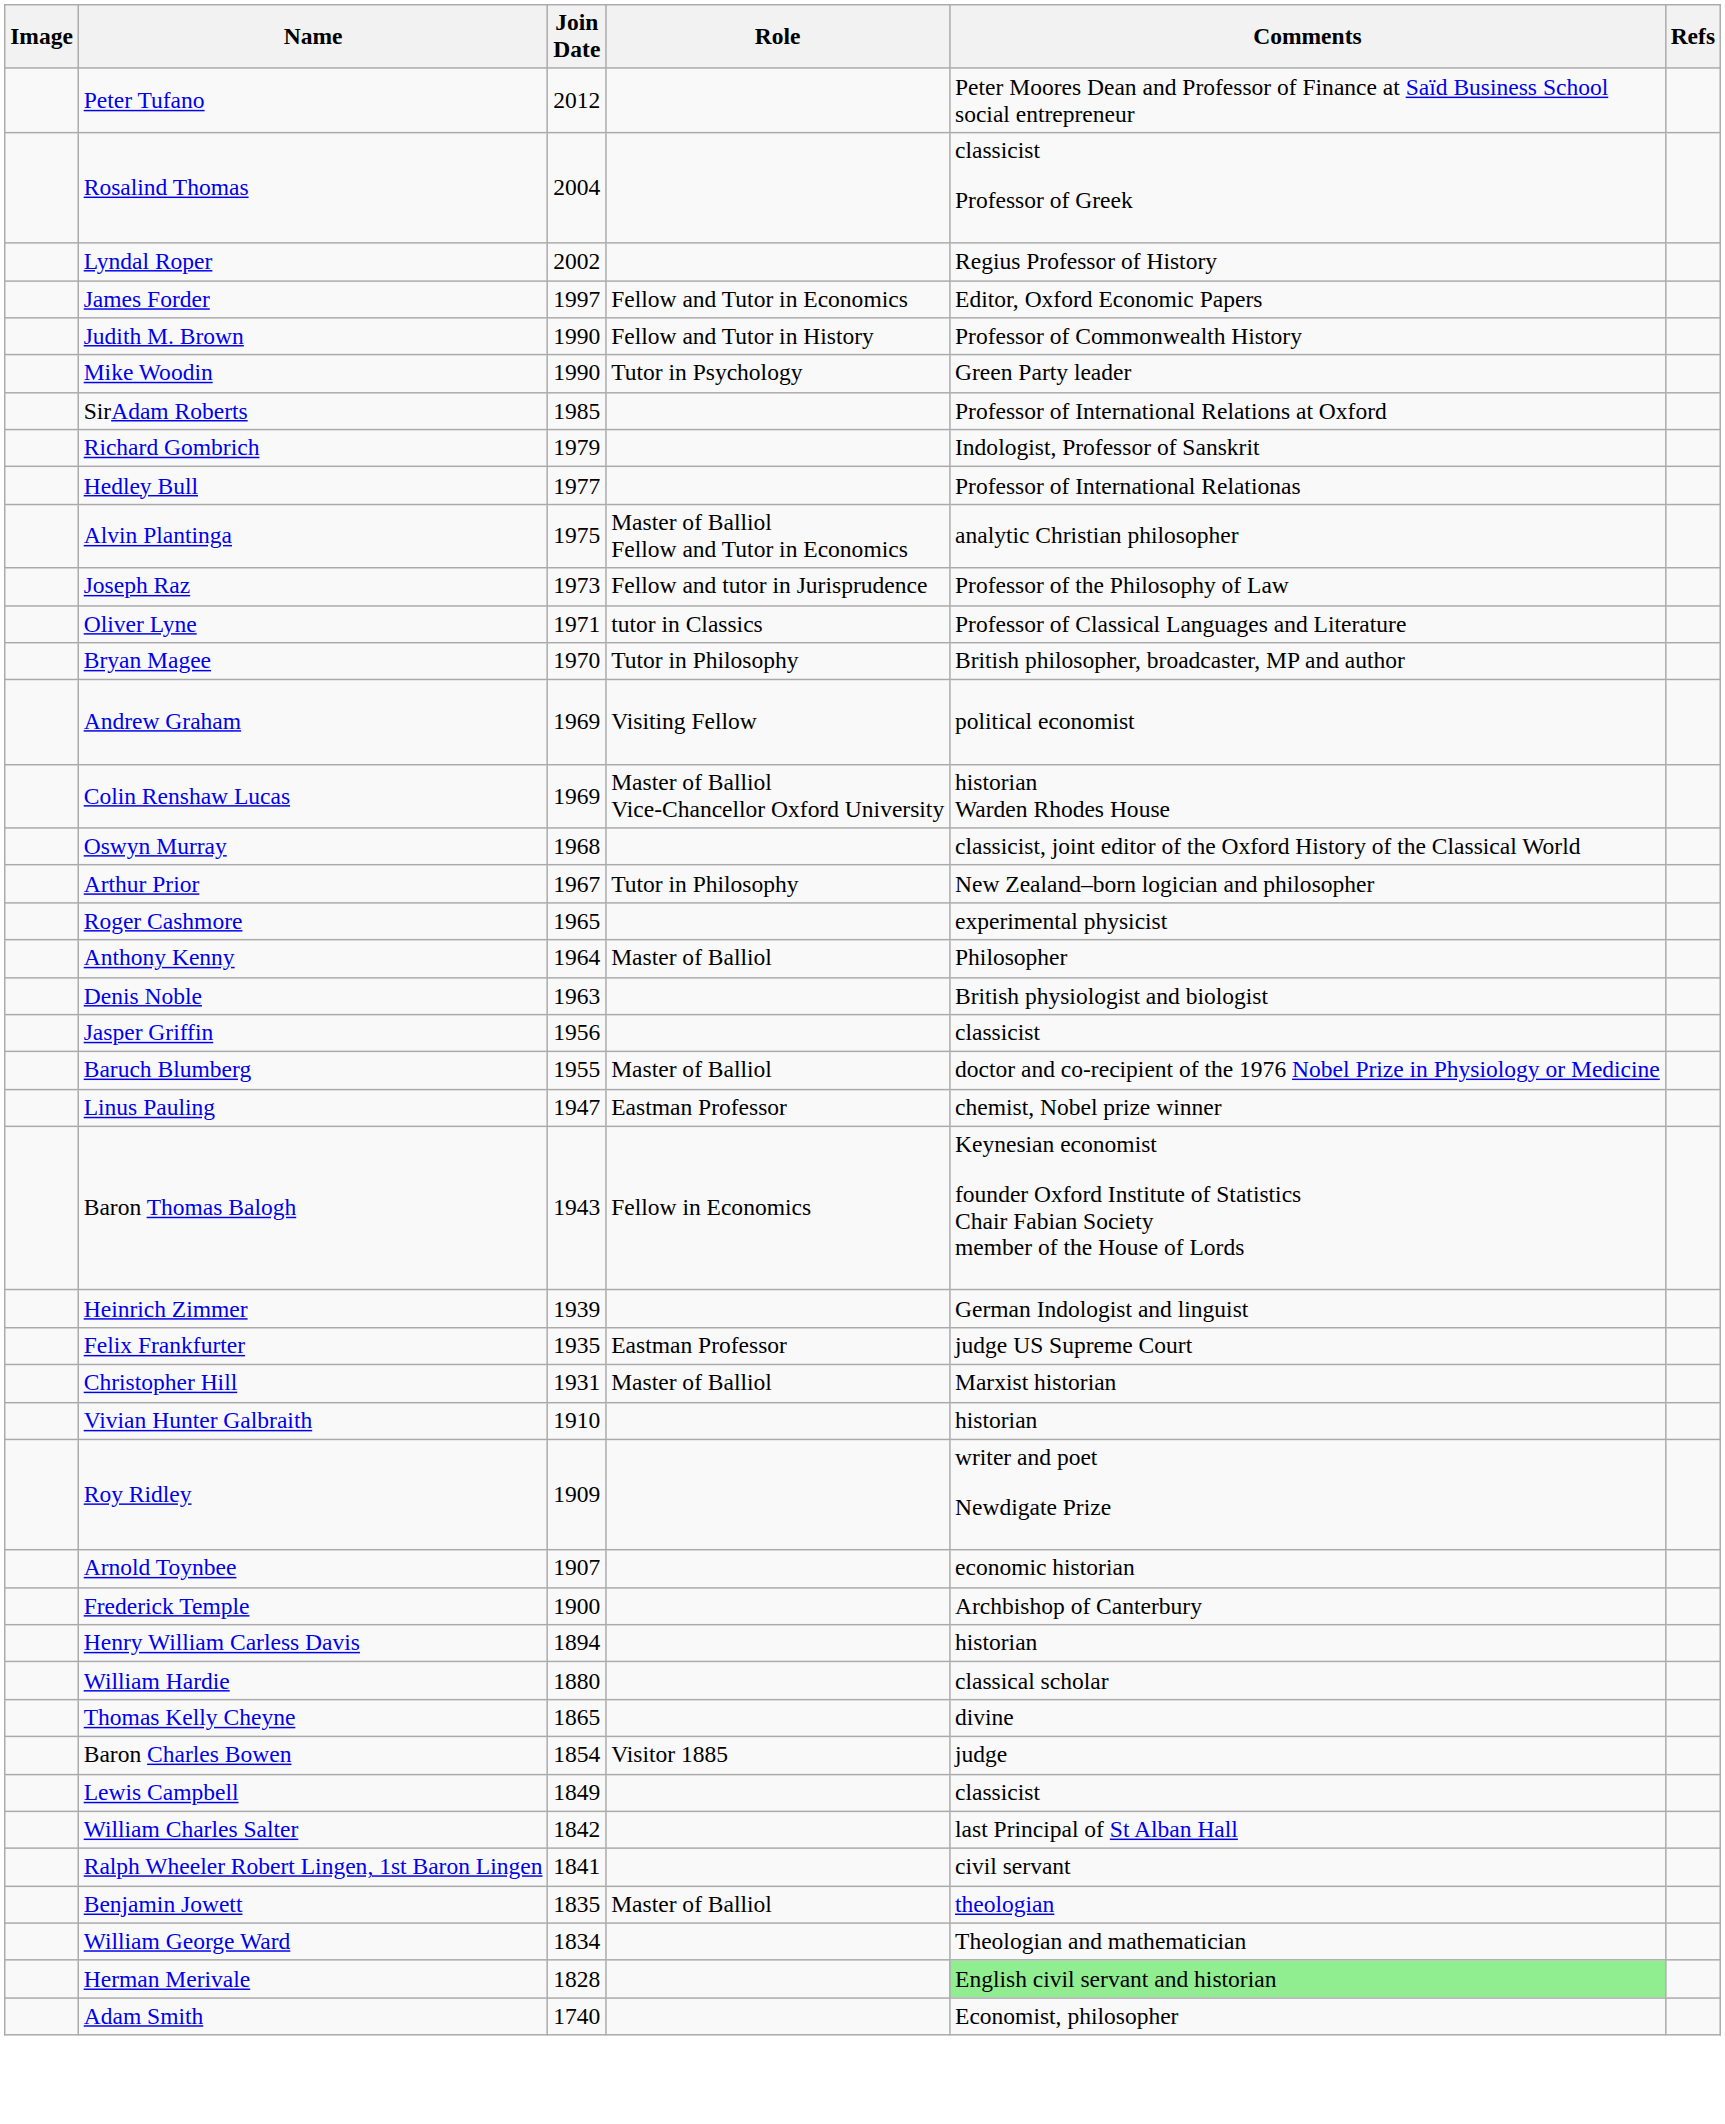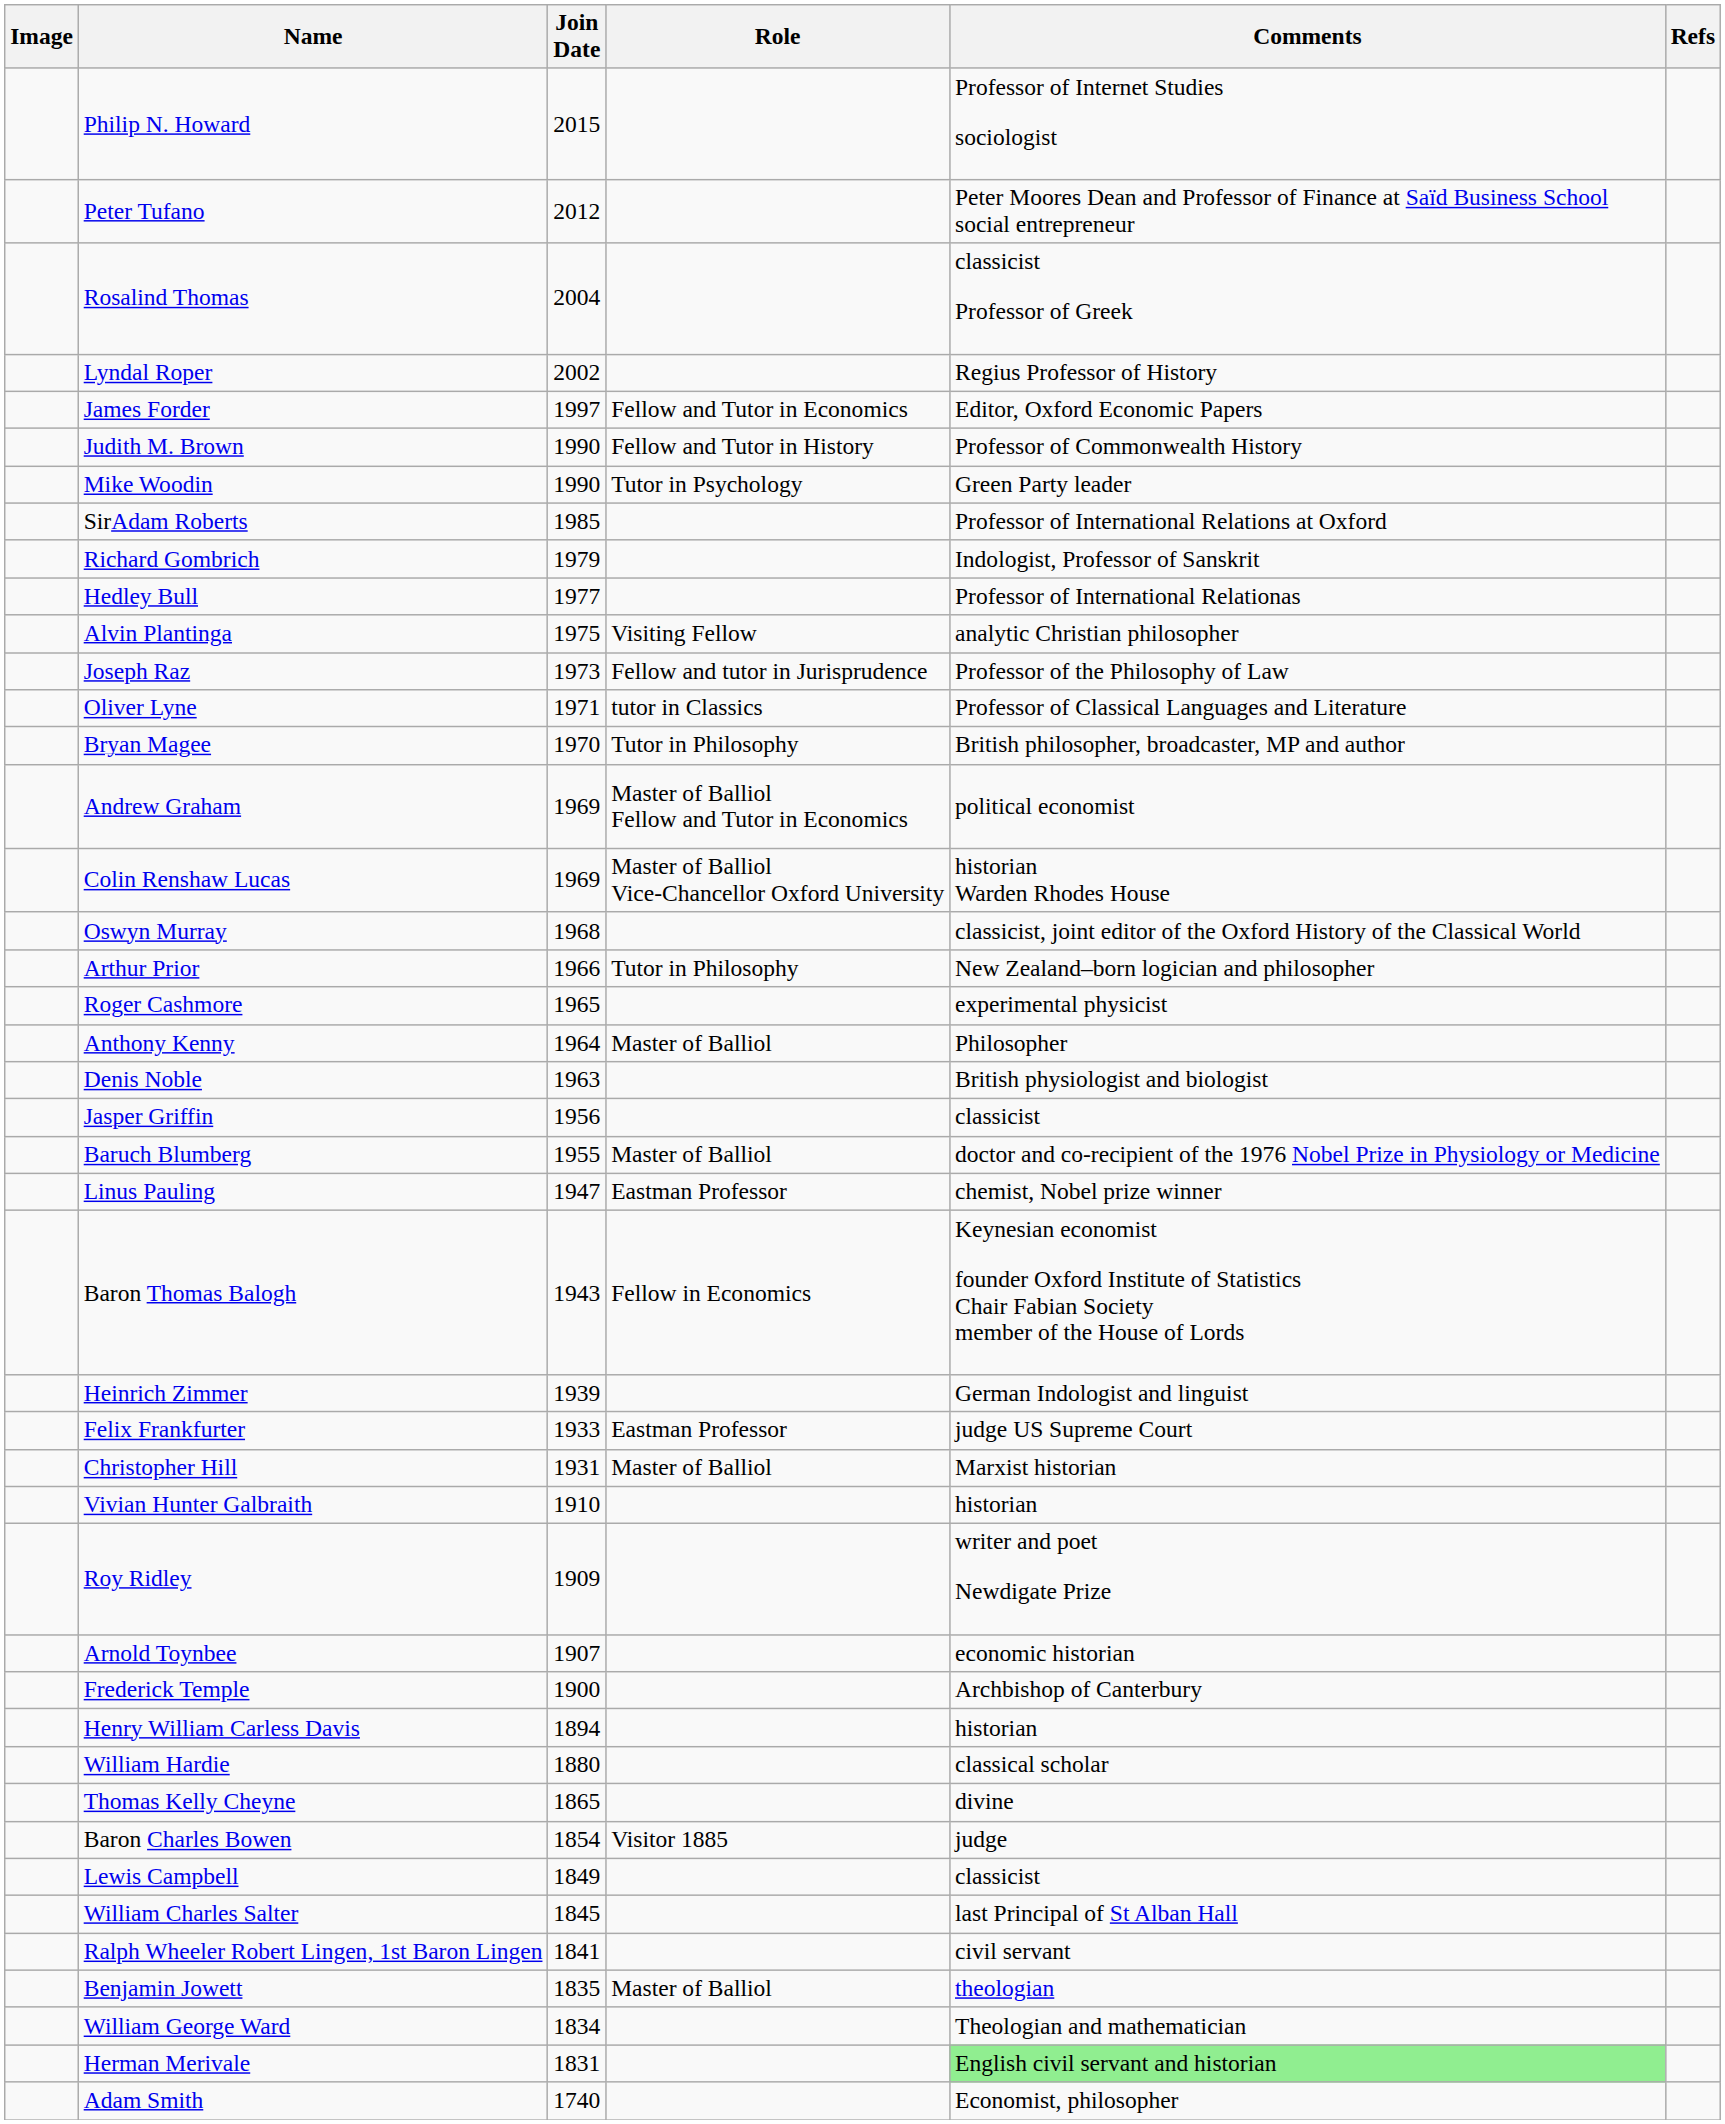+ row: Philip N. Howard | 2015 | Professor of Internet Studies sociologist
Alvin Plantinga | Role: Master of Balliol Fellow and Tutor in Economics -> Visiting Fellow
Andrew Graham | Role: Visiting Fellow -> Master of Balliol Fellow and Tutor in Economics
Arthur Prior | Join Date: 1967 -> 1966
Felix Frankfurter | Join Date: 1935 -> 1933
William Charles Salter | Join Date: 1842 -> 1845
Herman Merivale | Join Date: 1828 -> 1831
